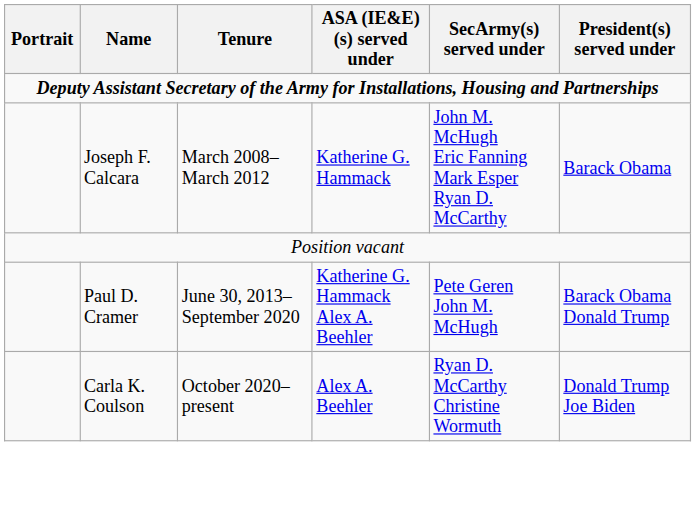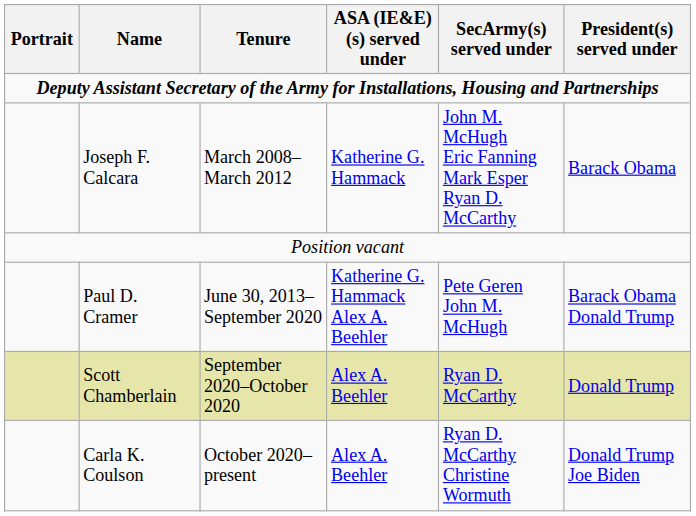+ row: Scott Chamberlain | September 2020–October 2020 | Alex A. Beehler | Ryan D. McCarthy | Donald Trump
